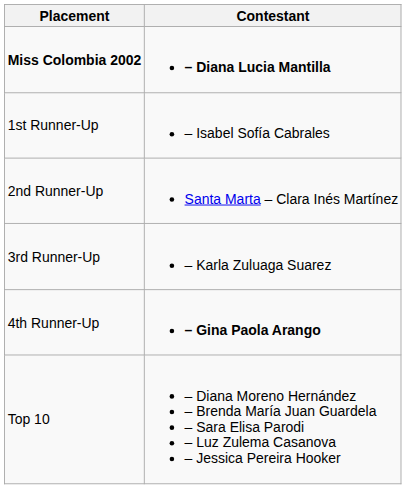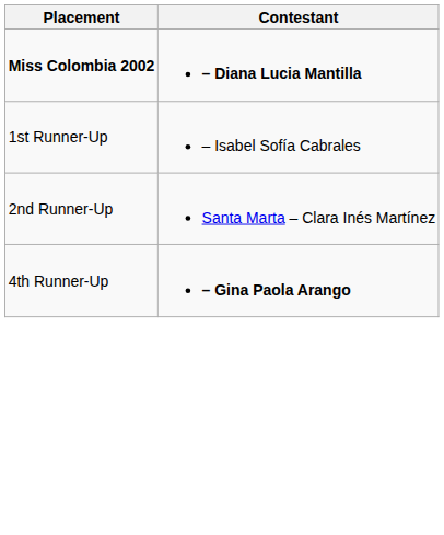- row: 3rd Runner-Up | – Karla Zuluaga Suarez
- row: Top 10 | – Diana Moreno Hernández – Brenda María Juan Guardela – Sara Elisa Parodi – Luz Zulema Casanova – Jessica Pereira Hooker
